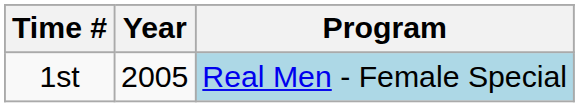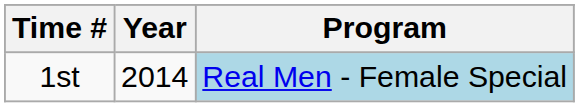1st | Year: 2005 -> 2014
